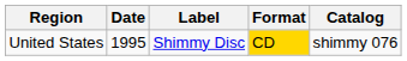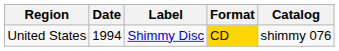United States | Date: 1995 -> 1994
